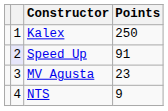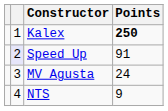Kalex | Points: normal -> bold
MV Agusta | Points: 23 -> 24
